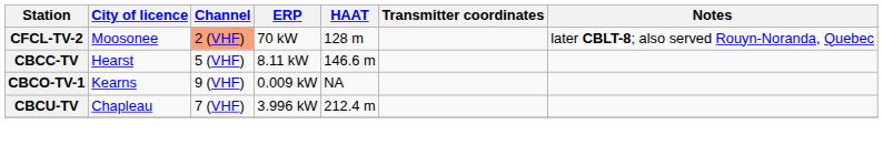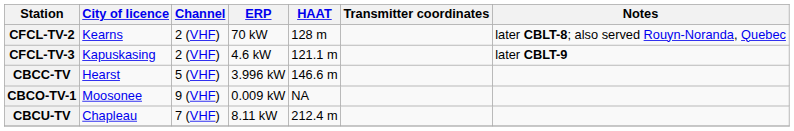CFCL-TV-2 | City of licence: Moosonee -> Kearns
CFCL-TV-2 | Channel: lightsalmon background -> no background
+ row: CFCL-TV-3 | Kapuskasing | 2 (VHF) | 4.6 kW | 121.1 m | later CBLT-9
CBCC-TV | ERP: 8.11 kW -> 3.996 kW
CBCO-TV-1 | City of licence: Kearns -> Moosonee
CBCU-TV | ERP: 3.996 kW -> 8.11 kW
